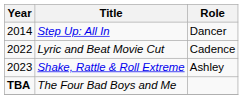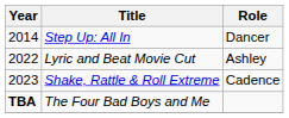Lyric and Beat Movie Cut | Role: Cadence -> Ashley
Shake, Rattle & Roll Extreme | Role: Ashley -> Cadence
